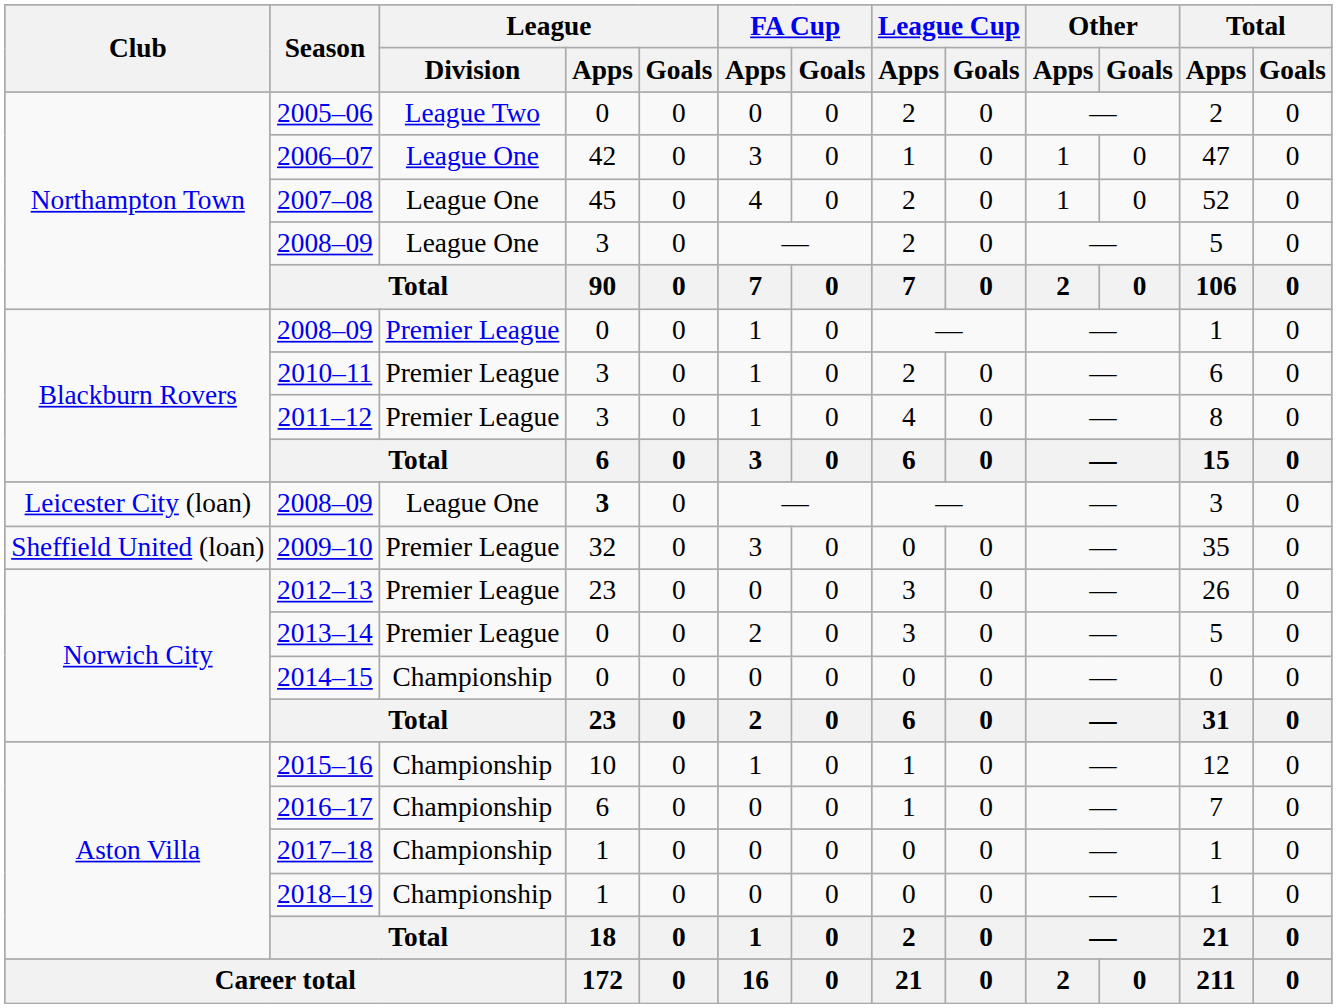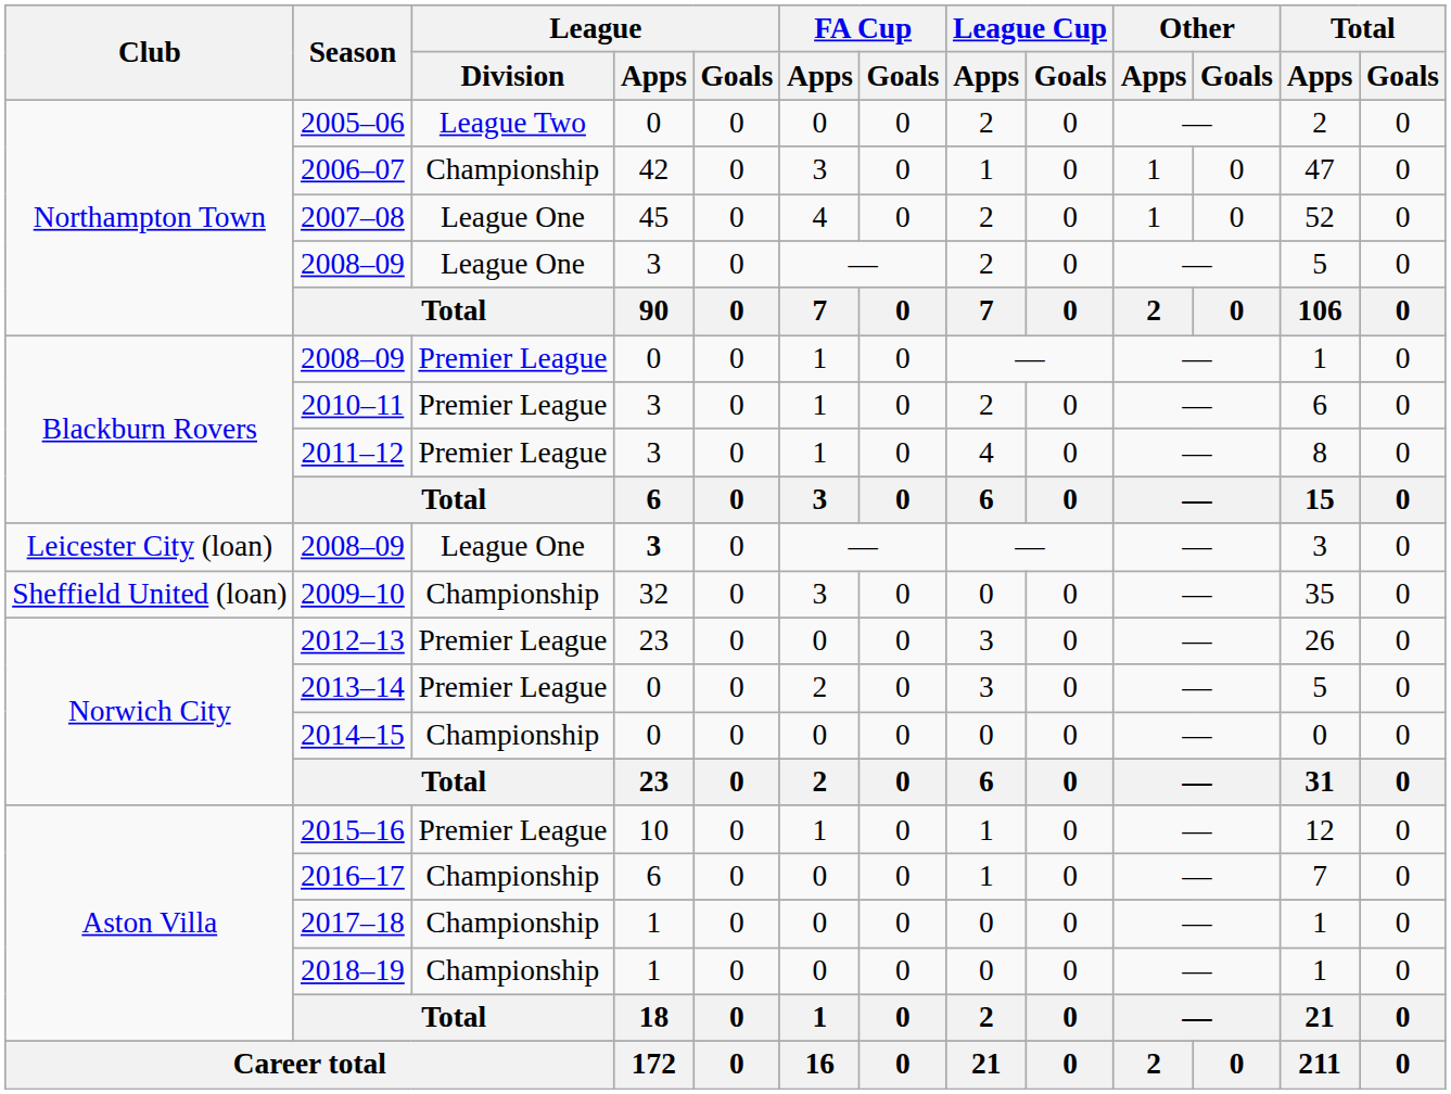2006–07 | League / Division: League One -> Championship
2009–10 | League / Division: Premier League -> Championship
2015–16 | League / Division: Championship -> Premier League
